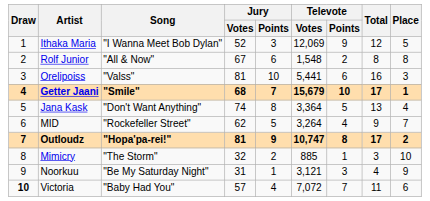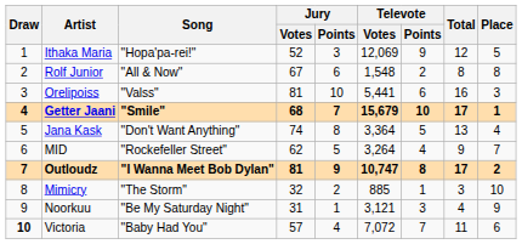Ithaka Maria | Song: "I Wanna Meet Bob Dylan" -> "Hopa'pa-rei!"
Outloudz | Song: "Hopa'pa-rei!" -> "I Wanna Meet Bob Dylan"
